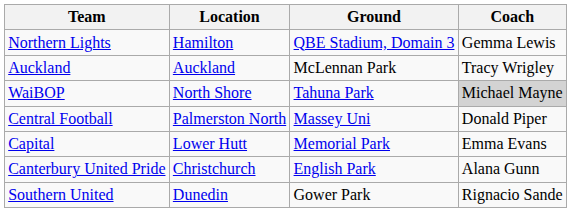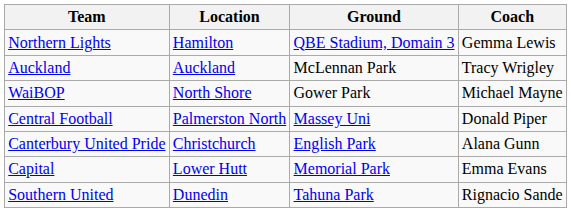WaiBOP | Ground: Tahuna Park -> Gower Park
WaiBOP | Coach: lightgrey background -> no background
rows swapped: Capital <-> Canterbury United Pride
Southern United | Ground: Gower Park -> Tahuna Park
